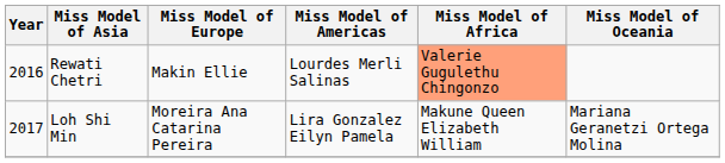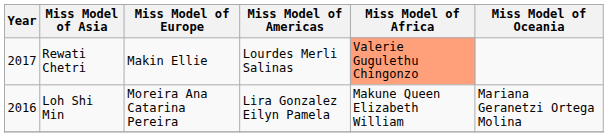Rewati Chetri | Year: 2016 -> 2017
Loh Shi Min | Year: 2017 -> 2016
